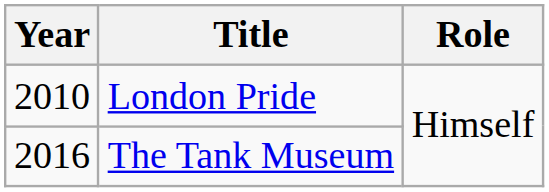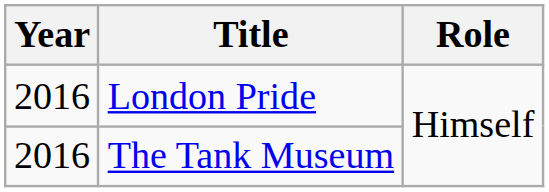London Pride | Year: 2010 -> 2016
